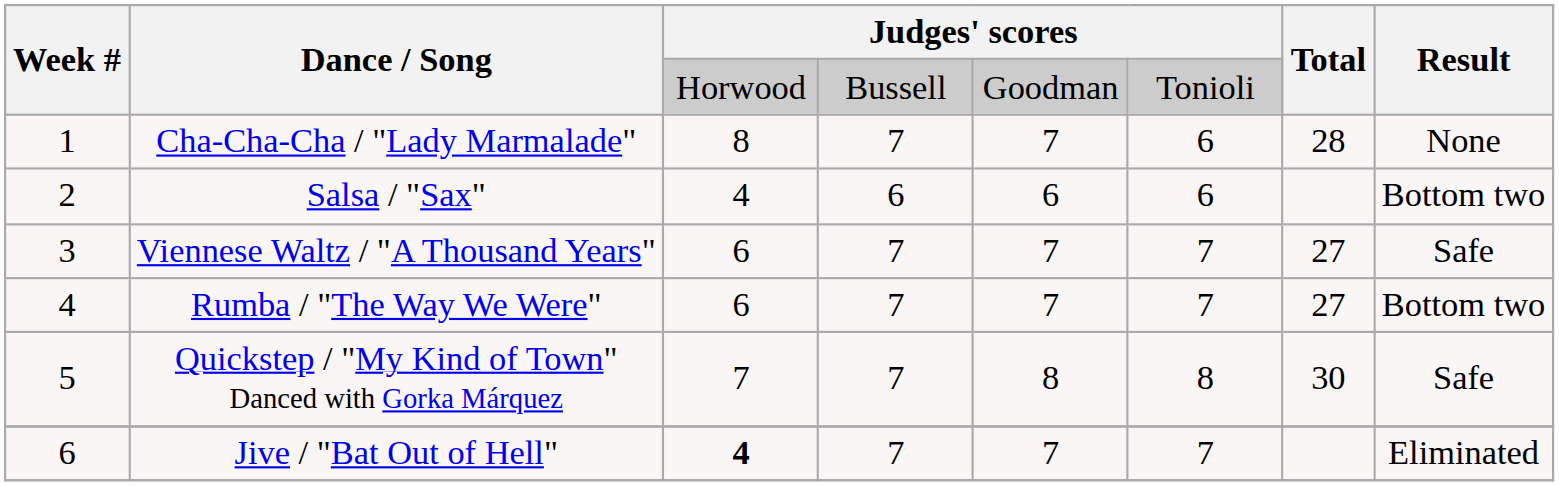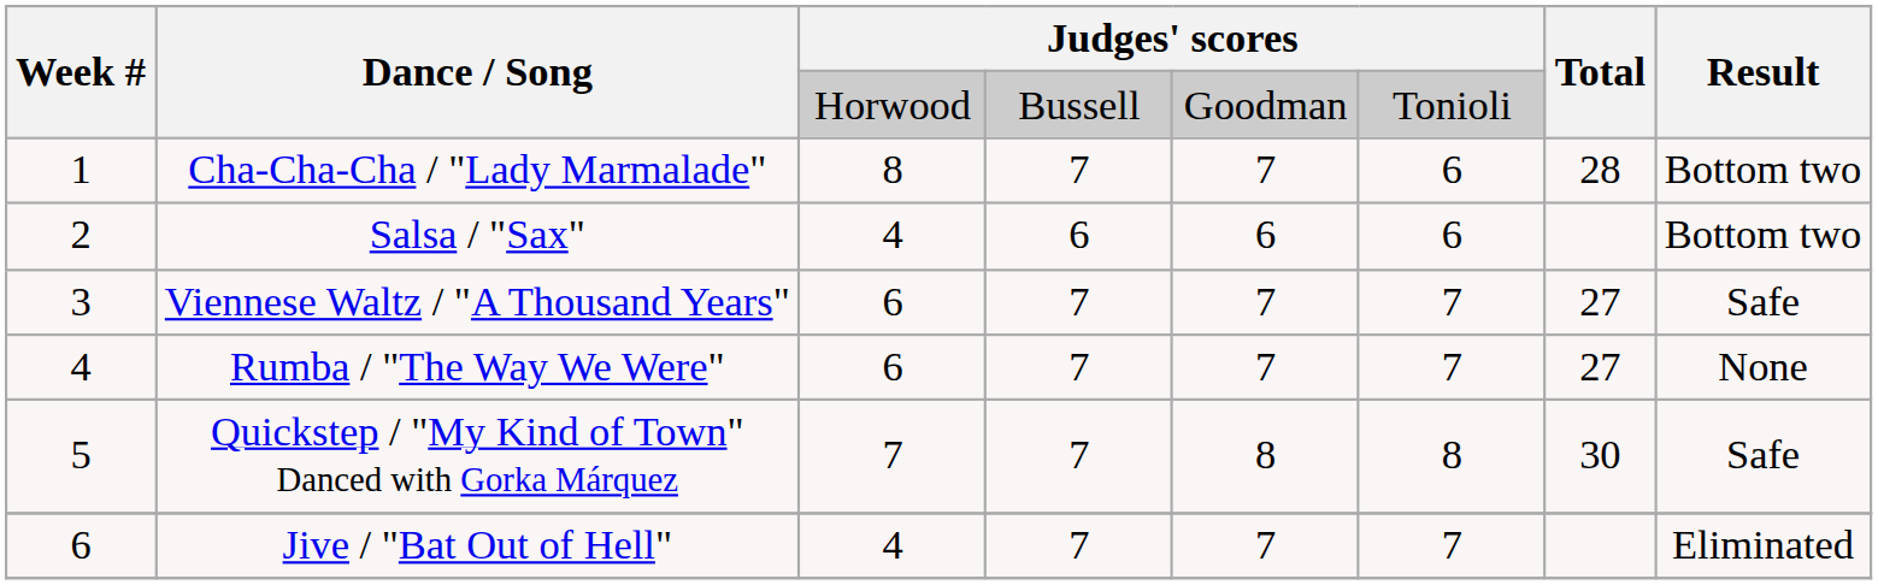Cha-Cha-Cha / "Lady Marmalade" | Result: None -> Bottom two
Rumba / "The Way We Were" | Result: Bottom two -> None
Jive / "Bat Out of Hell" | column 3: bold -> normal
